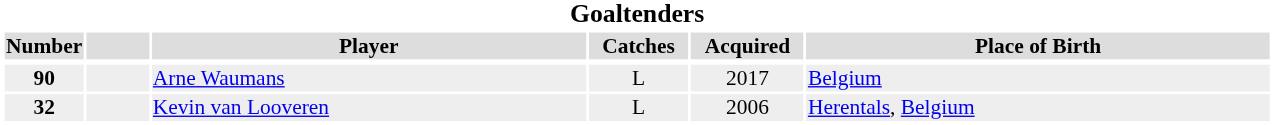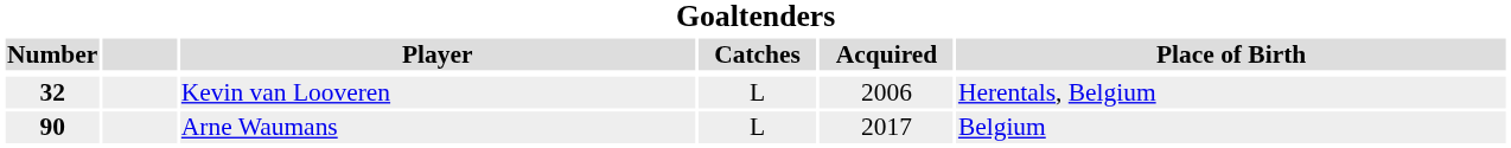rows swapped: Kevin van Looveren <-> Arne Waumans
